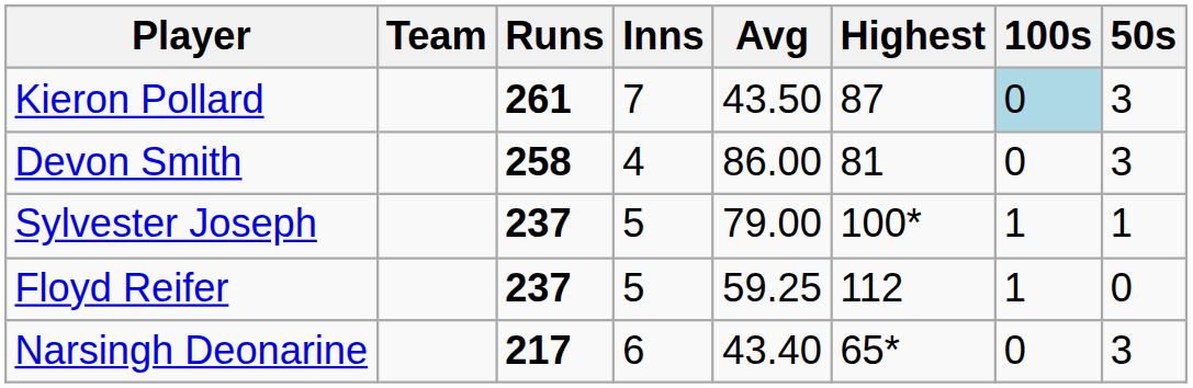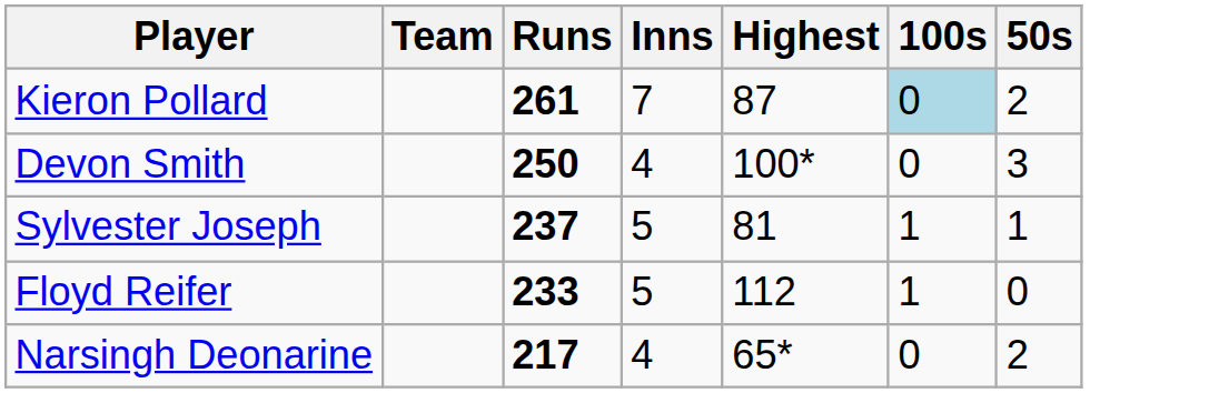- column: Avg | 43.50 | 86.00 | 79.00 | 59.25 | 43.40
Kieron Pollard | 50s: 3 -> 2
Devon Smith | Runs: 258 -> 250
Devon Smith | Highest: 81 -> 100*
Sylvester Joseph | Highest: 100* -> 81
Floyd Reifer | Runs: 237 -> 233
Narsingh Deonarine | Inns: 6 -> 4
Narsingh Deonarine | 50s: 3 -> 2
